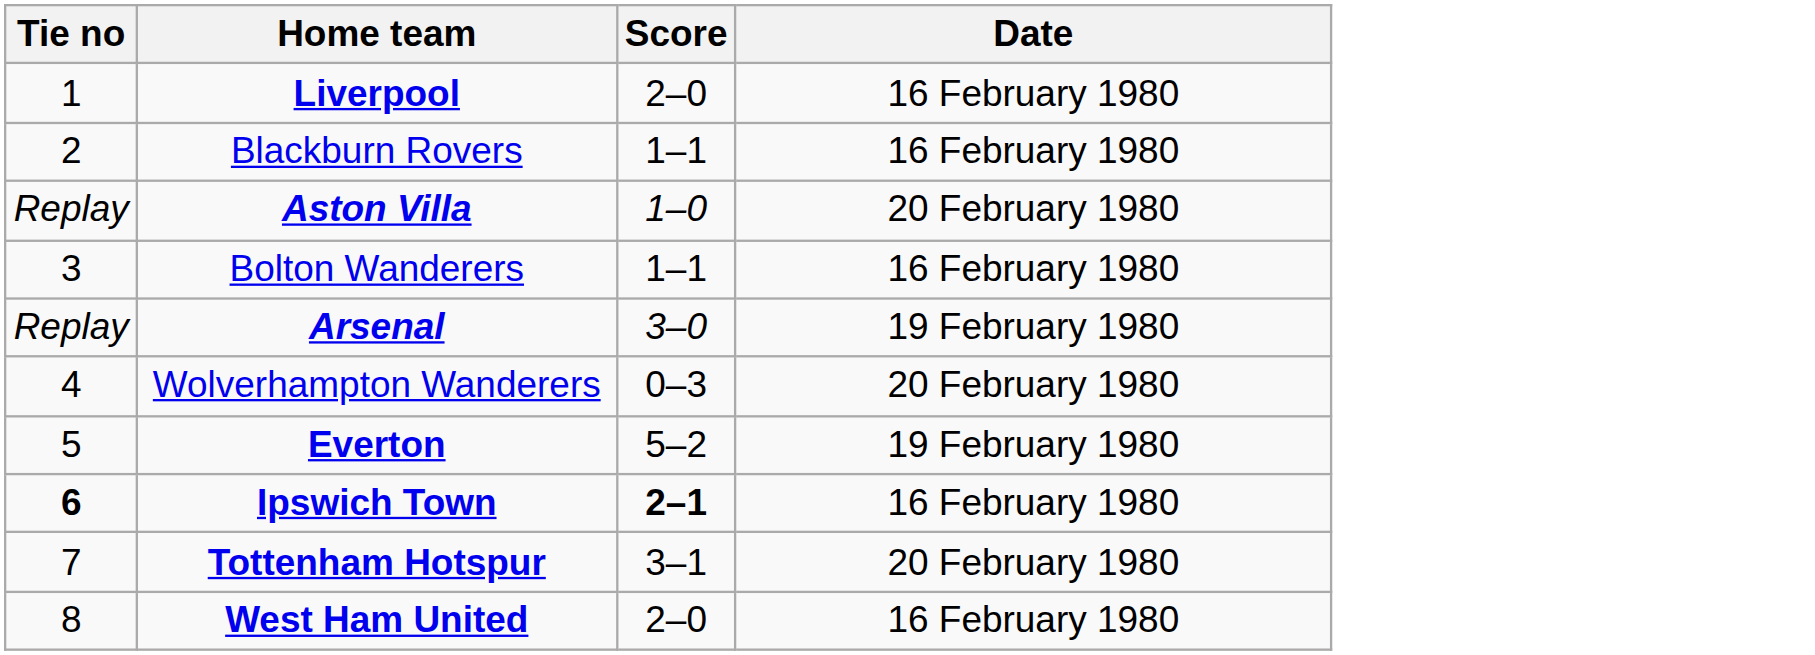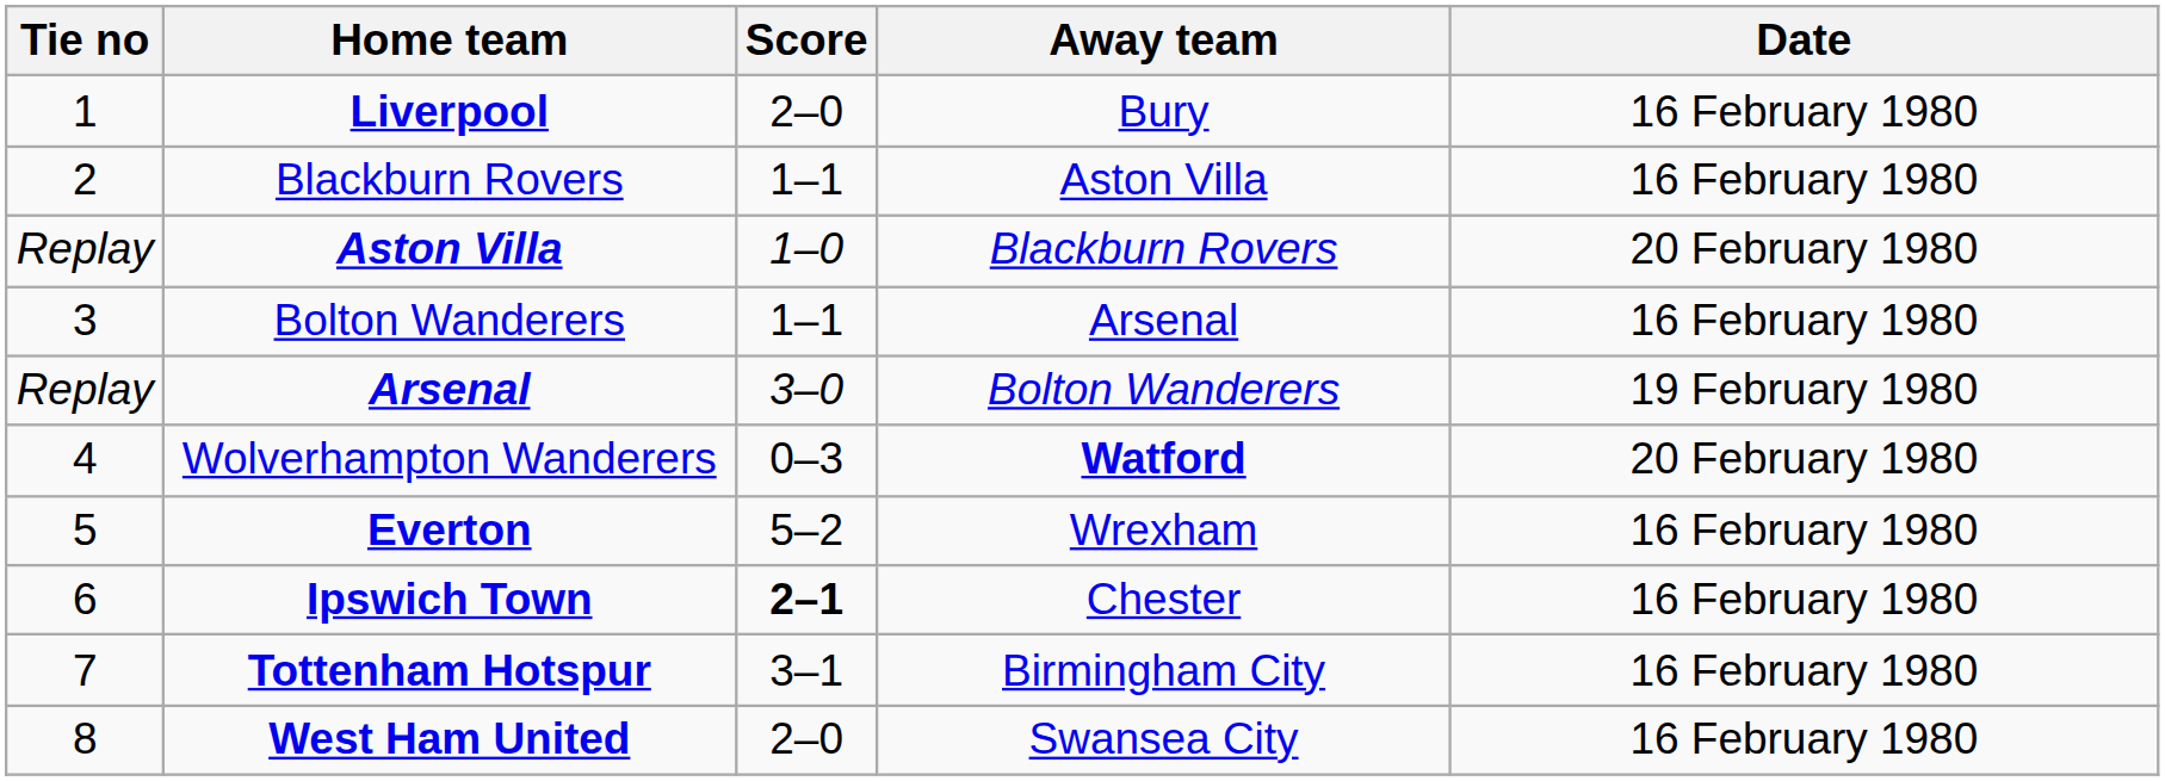+ column: Away team | Bury | Aston Villa | Blackburn Rovers | Arsenal | Bolton Wanderers | Watford | Wrexham | Chester | Birmingham City | Swansea City
Everton | Date: 19 February 1980 -> 16 February 1980
Ipswich Town | Tie no: bold -> normal
Tottenham Hotspur | Date: 20 February 1980 -> 16 February 1980
